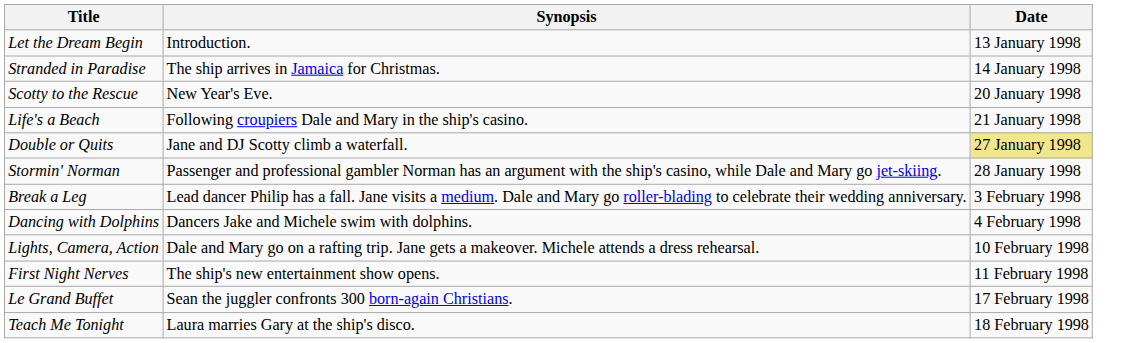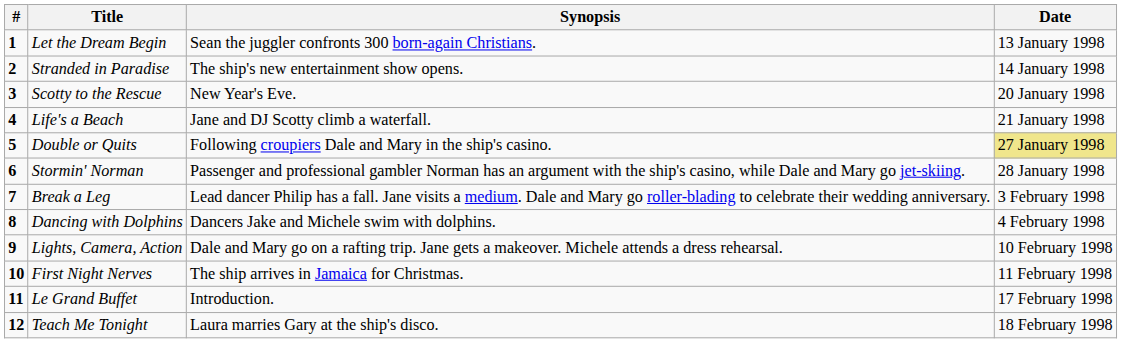+ column: # | 1 | 2 | 3 | 4 | 5 | 6 | 7 | 8 | 9 | 10 | 11 | 12
Let the Dream Begin | Synopsis: Introduction. -> Sean the juggler confronts 300 born-again Christians.
Stranded in Paradise | Synopsis: The ship arrives in Jamaica for Christmas. -> The ship's new entertainment show opens.
Life's a Beach | Synopsis: Following croupiers Dale and Mary in the ship's casino. -> Jane and DJ Scotty climb a waterfall.
Double or Quits | Synopsis: Jane and DJ Scotty climb a waterfall. -> Following croupiers Dale and Mary in the ship's casino.
First Night Nerves | Synopsis: The ship's new entertainment show opens. -> The ship arrives in Jamaica for Christmas.
Le Grand Buffet | Synopsis: Sean the juggler confronts 300 born-again Christians. -> Introduction.
